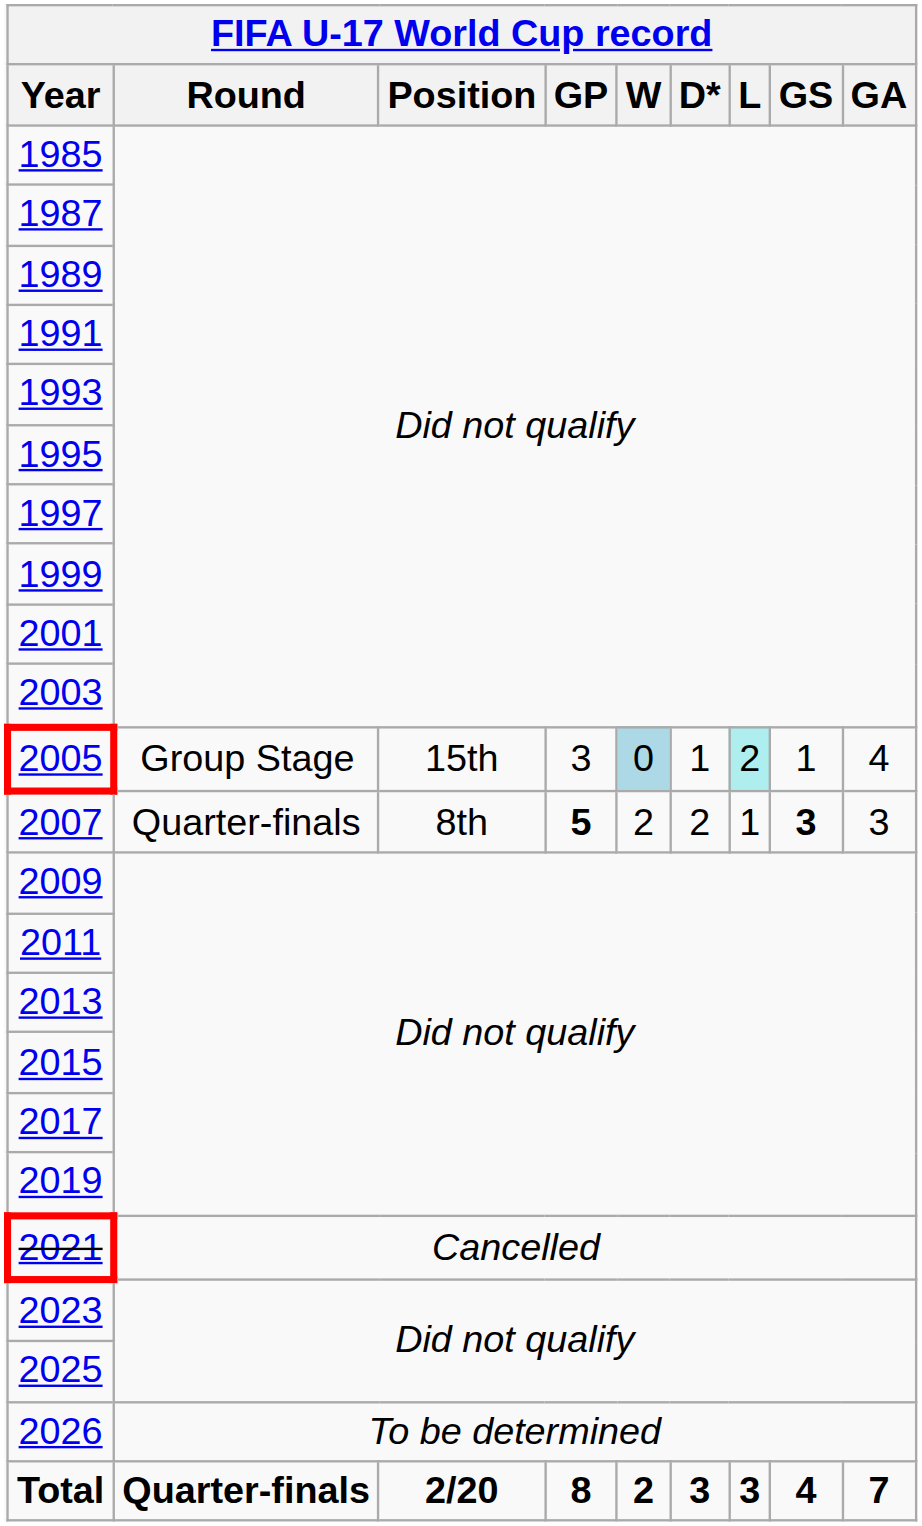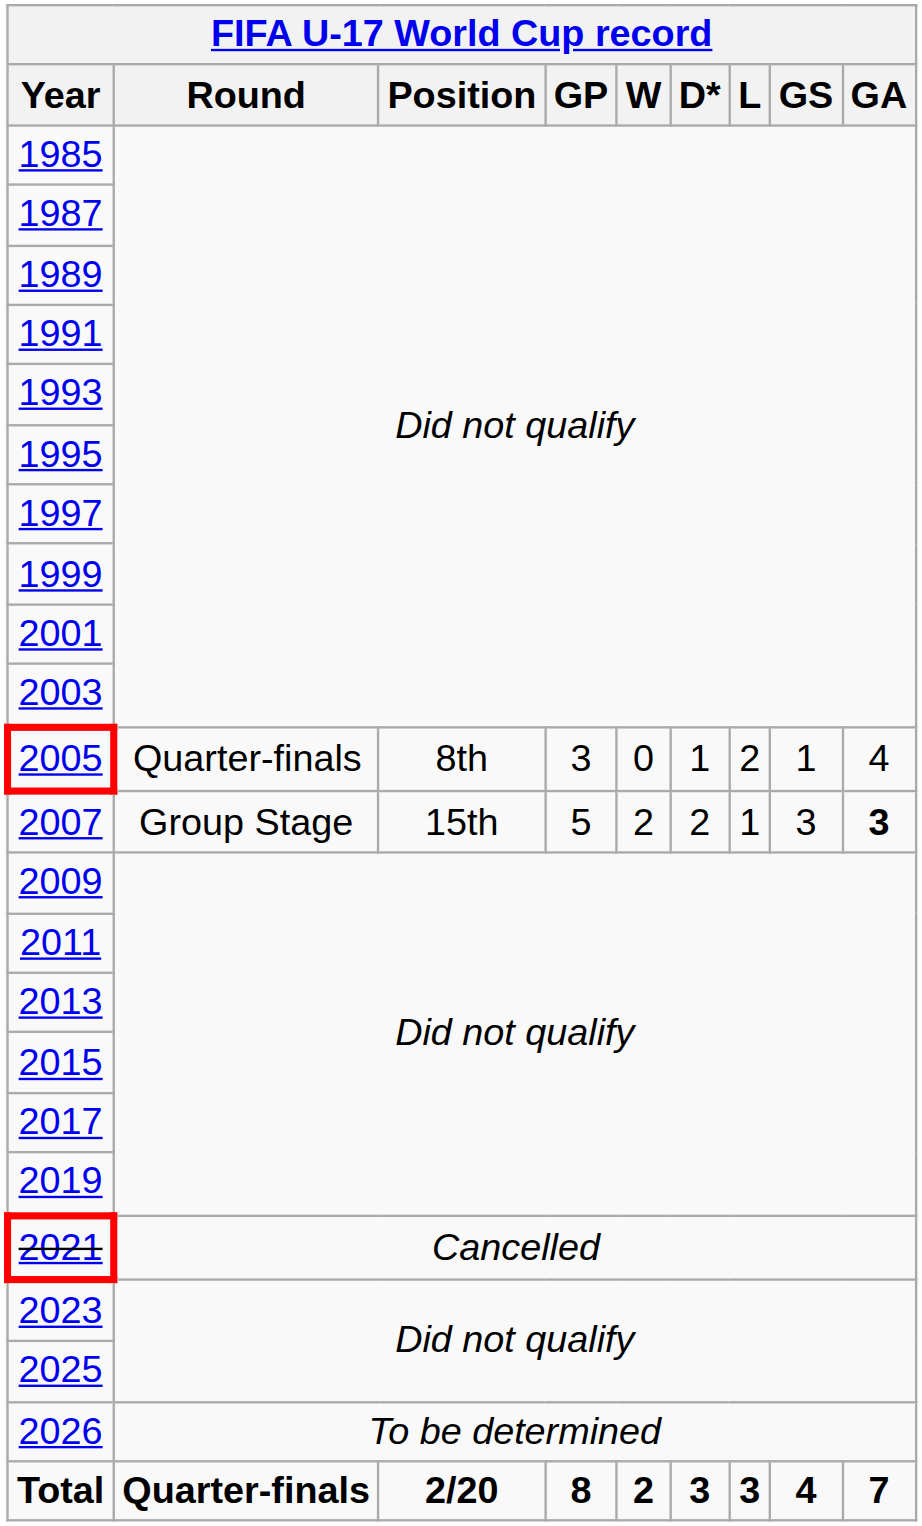2005 | Round: Group Stage -> Quarter-finals
2005 | Position: 15th -> 8th
2005 | W: lightblue background -> no background
2005 | L: paleturquoise background -> no background
2007 | Round: Quarter-finals -> Group Stage
2007 | Position: 8th -> 15th
2007 | GP: bold -> normal
2007 | GS: bold -> normal
2007 | GA: normal -> bold
